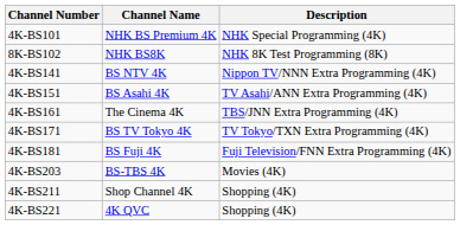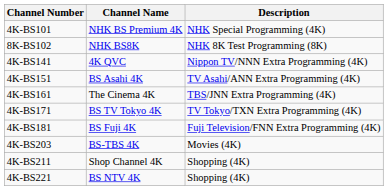4K-BS141 | Channel Name: BS NTV 4K -> 4K QVC
4K-BS221 | Channel Name: 4K QVC -> BS NTV 4K
